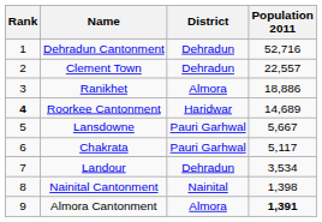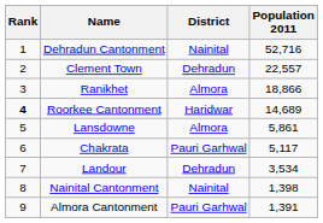Dehradun Cantonment | District: Dehradun -> Nainital
Ranikhet | Population 2011: 18,886 -> 18,866
Lansdowne | District: Pauri Garhwal -> Almora
Lansdowne | Population 2011: 5,667 -> 5,861
Almora Cantonment | District: Almora -> Pauri Garhwal
Almora Cantonment | Population 2011: bold -> normal
